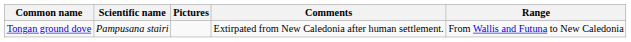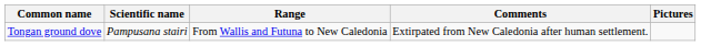columns swapped: Range <-> Pictures
